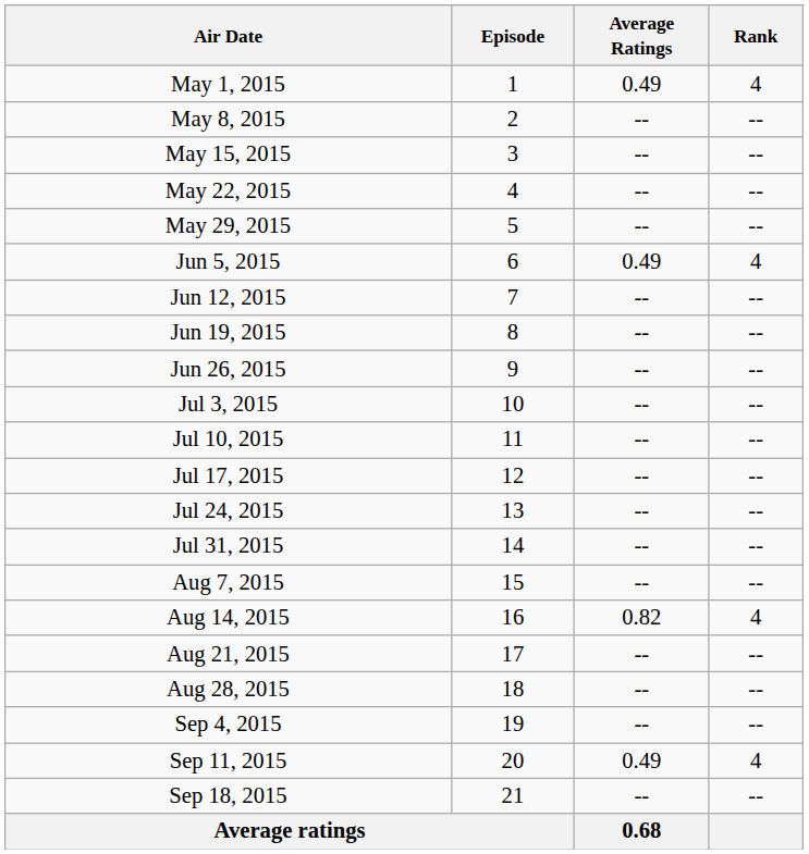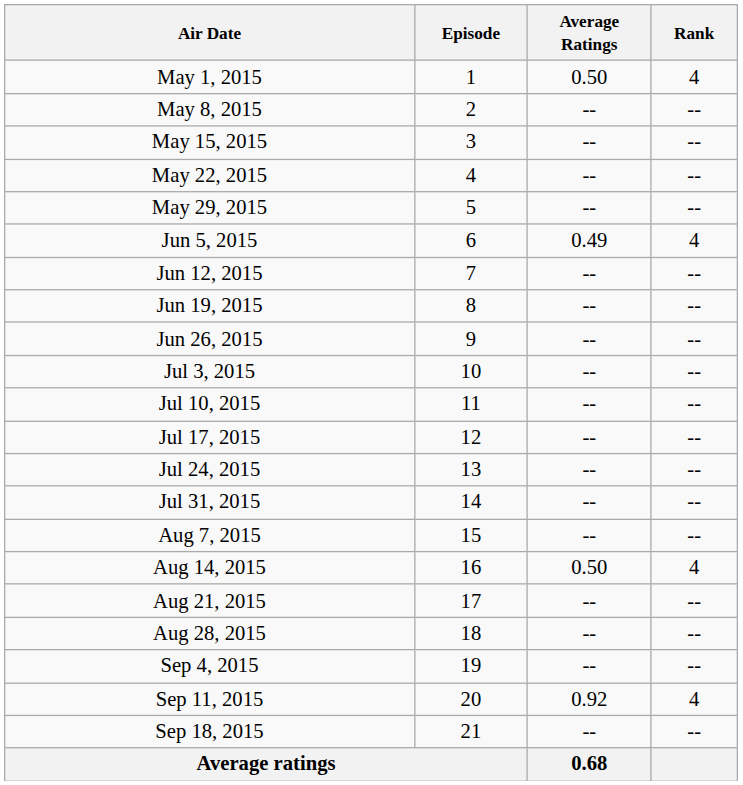May 1, 2015 | Average Ratings: 0.49 -> 0.50
Aug 14, 2015 | Average Ratings: 0.82 -> 0.50
Sep 11, 2015 | Average Ratings: 0.49 -> 0.92
